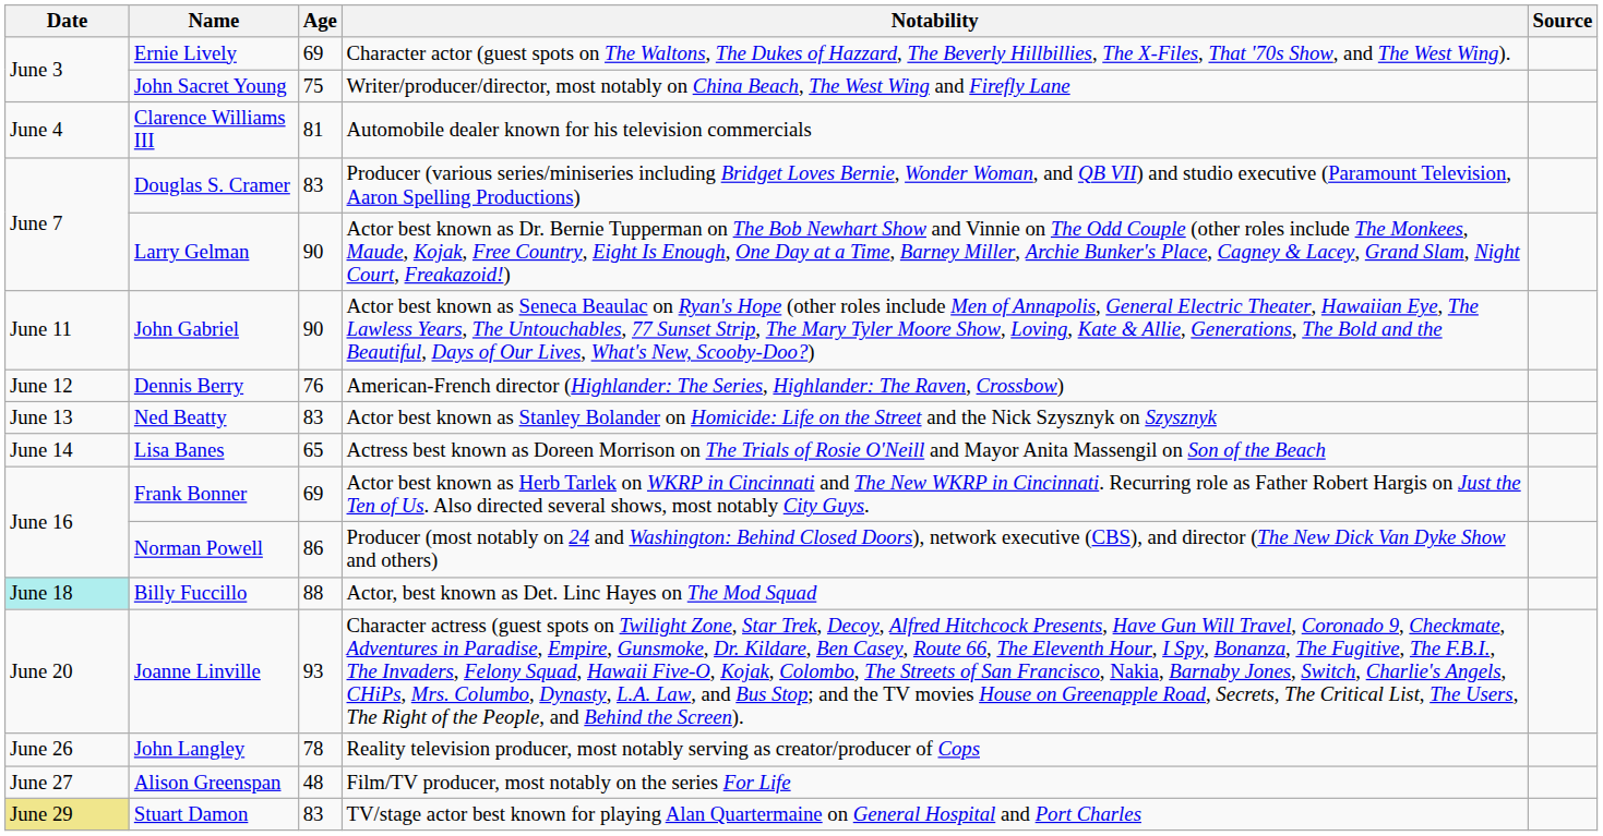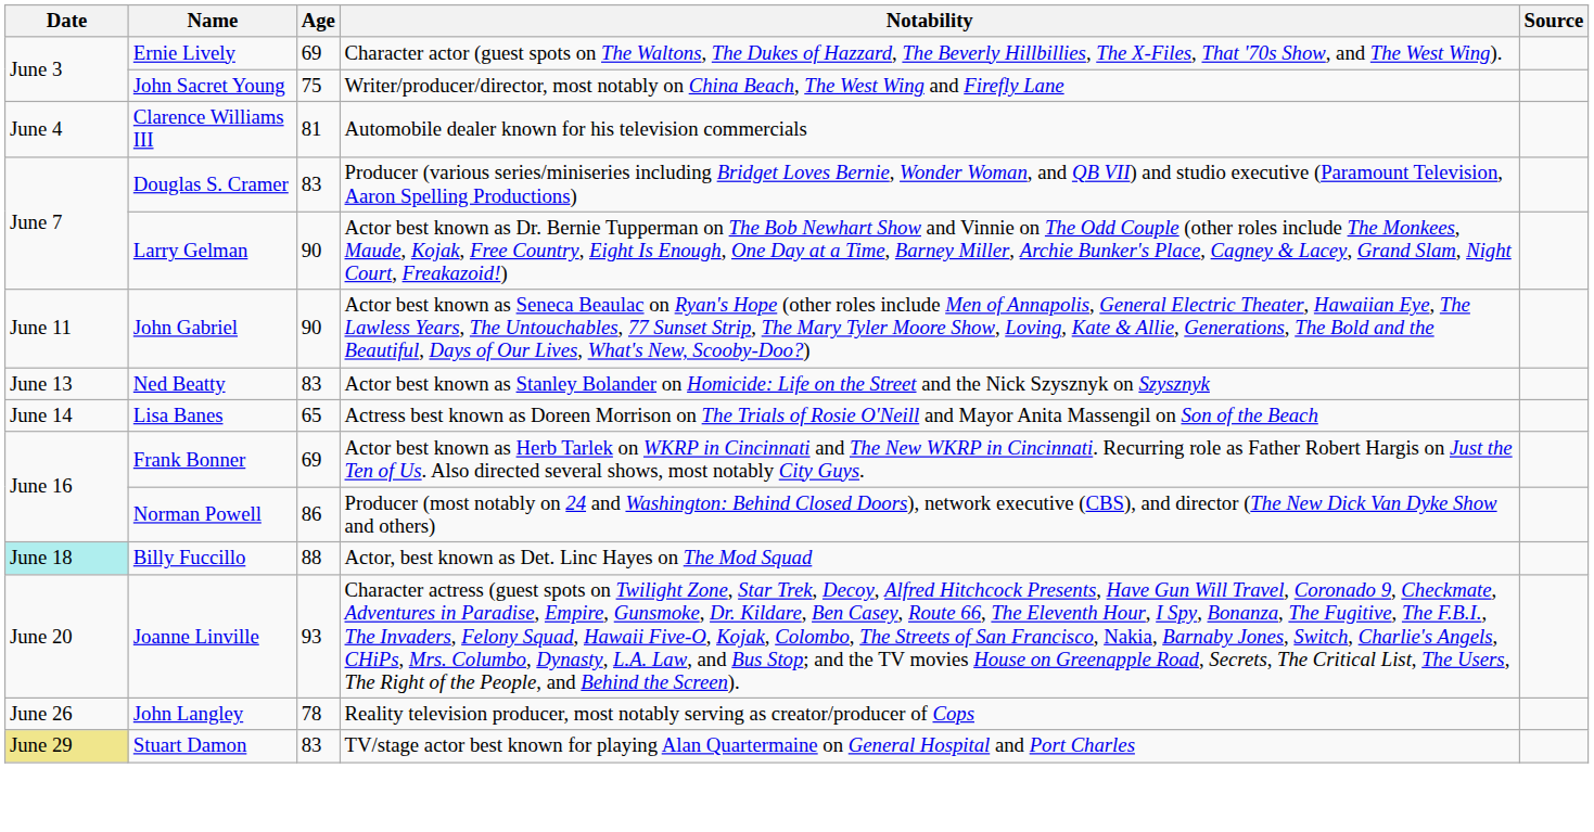- row: June 12 | Dennis Berry | 76 | American-French director (Highlander: The Series, Highlander: The Raven, Crossbow)
- row: June 27 | Alison Greenspan | 48 | Film/TV producer, most notably on the series For Life
